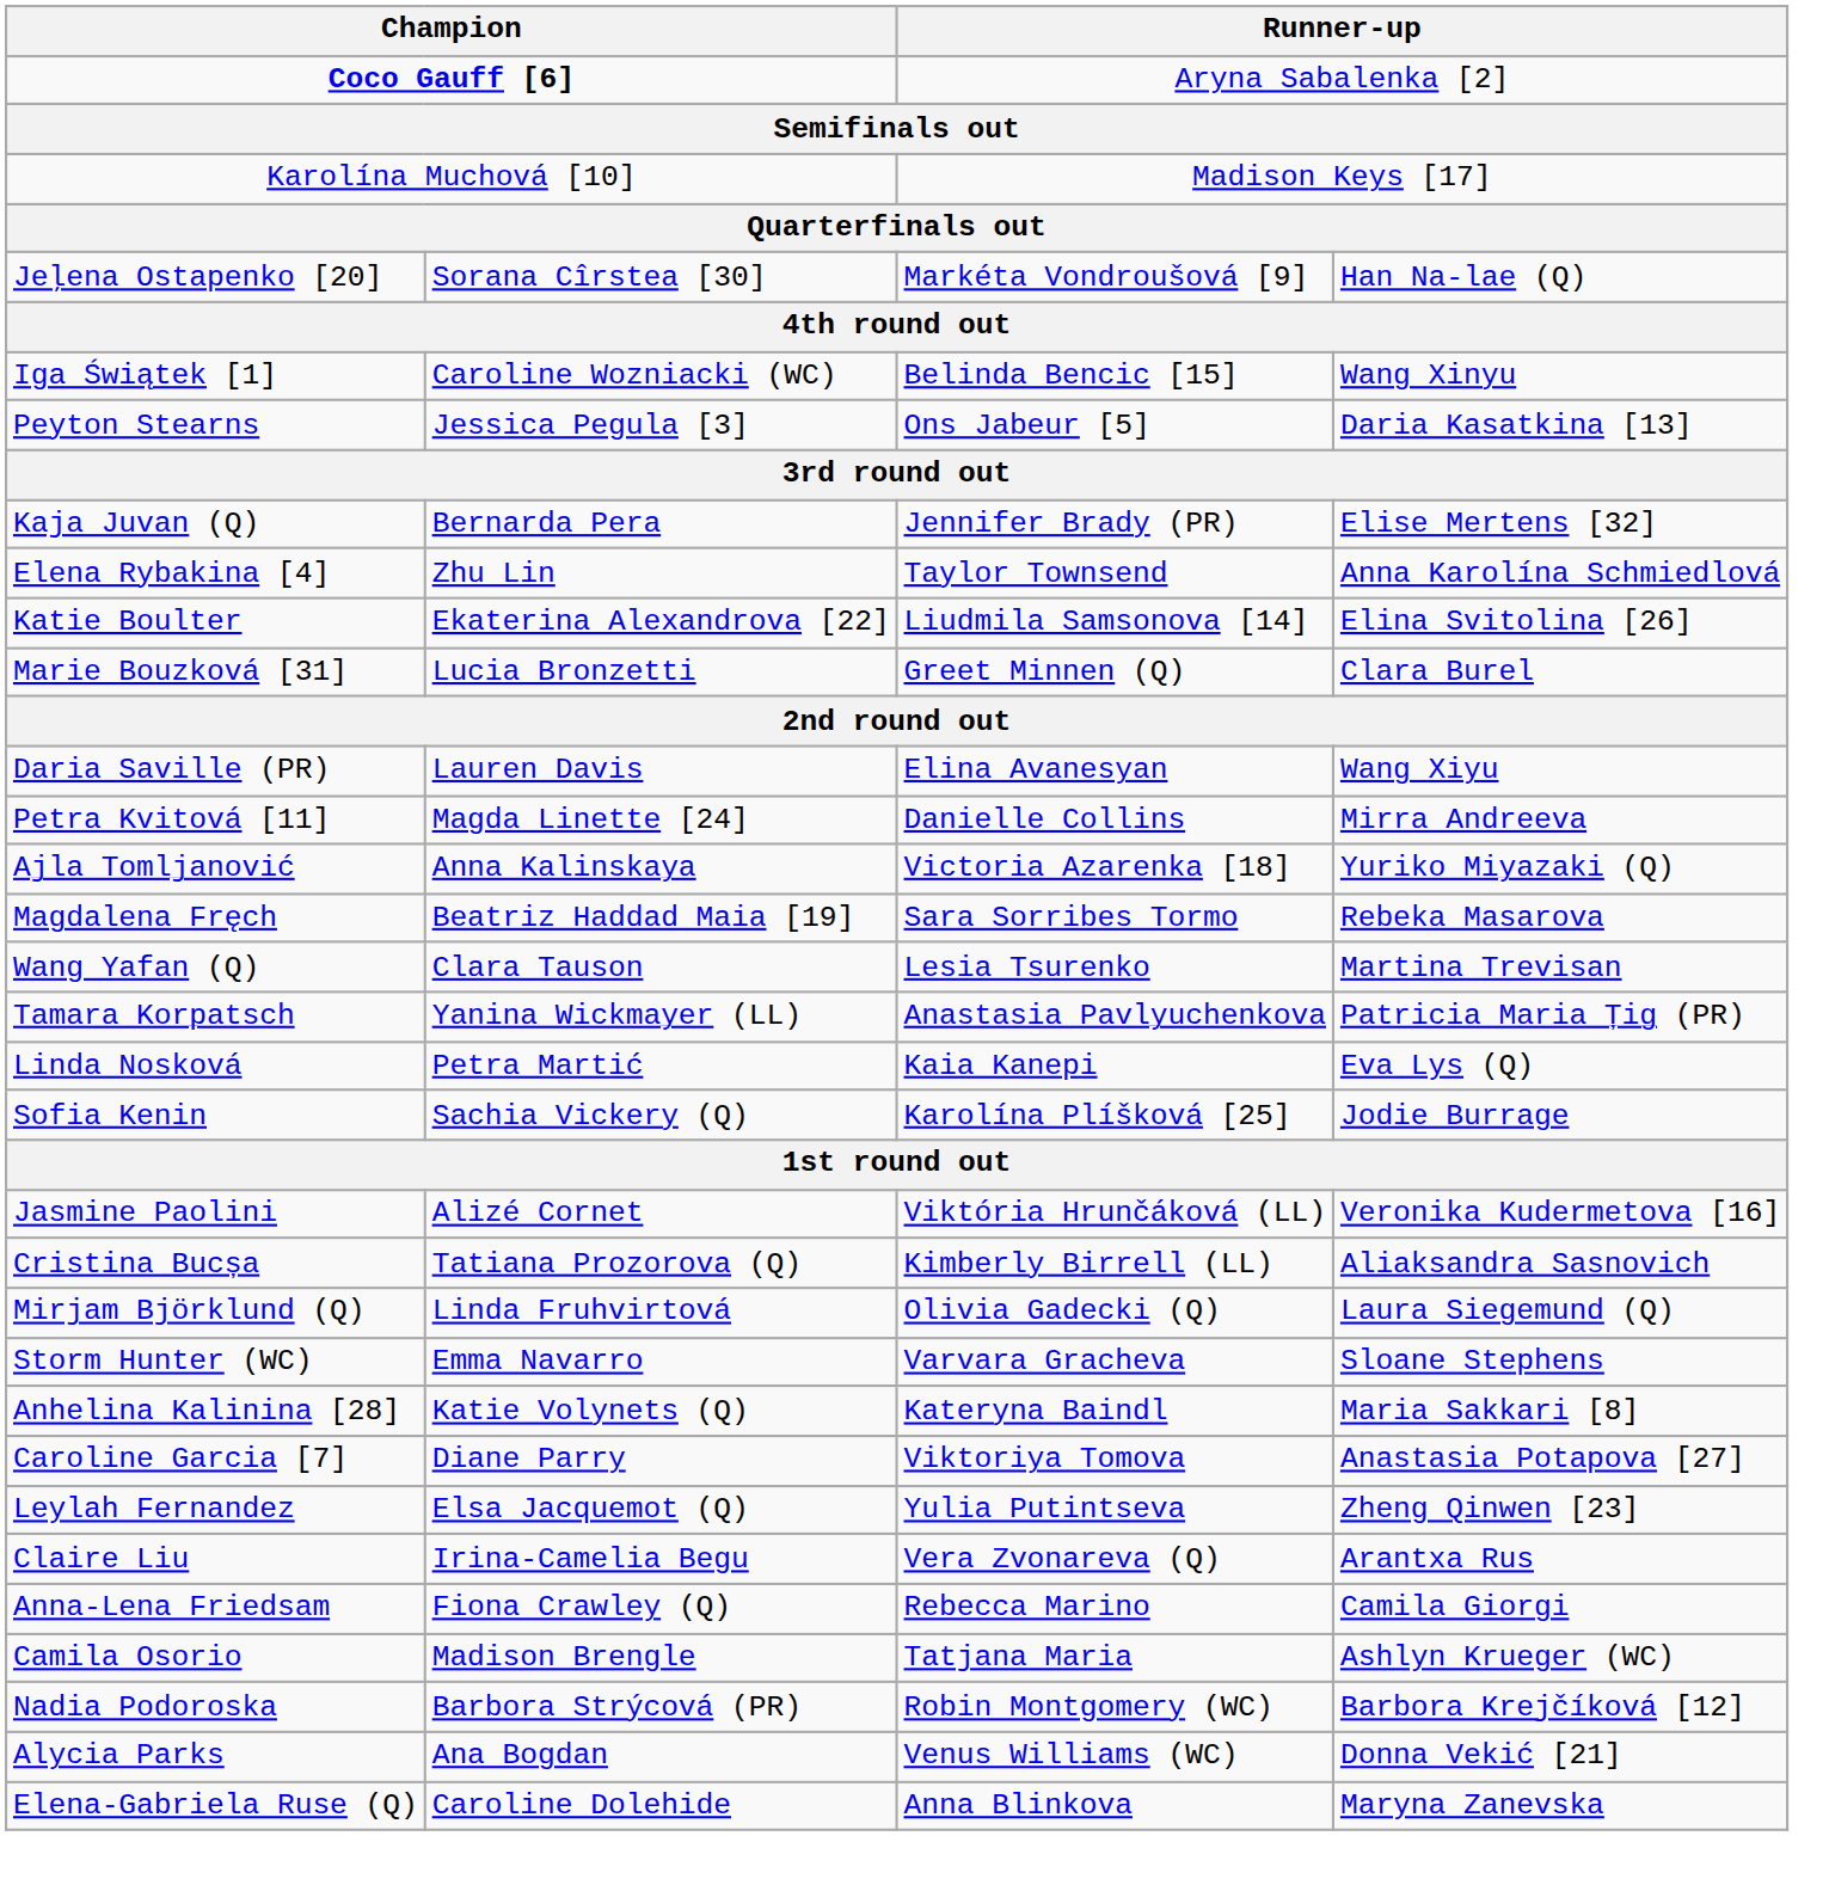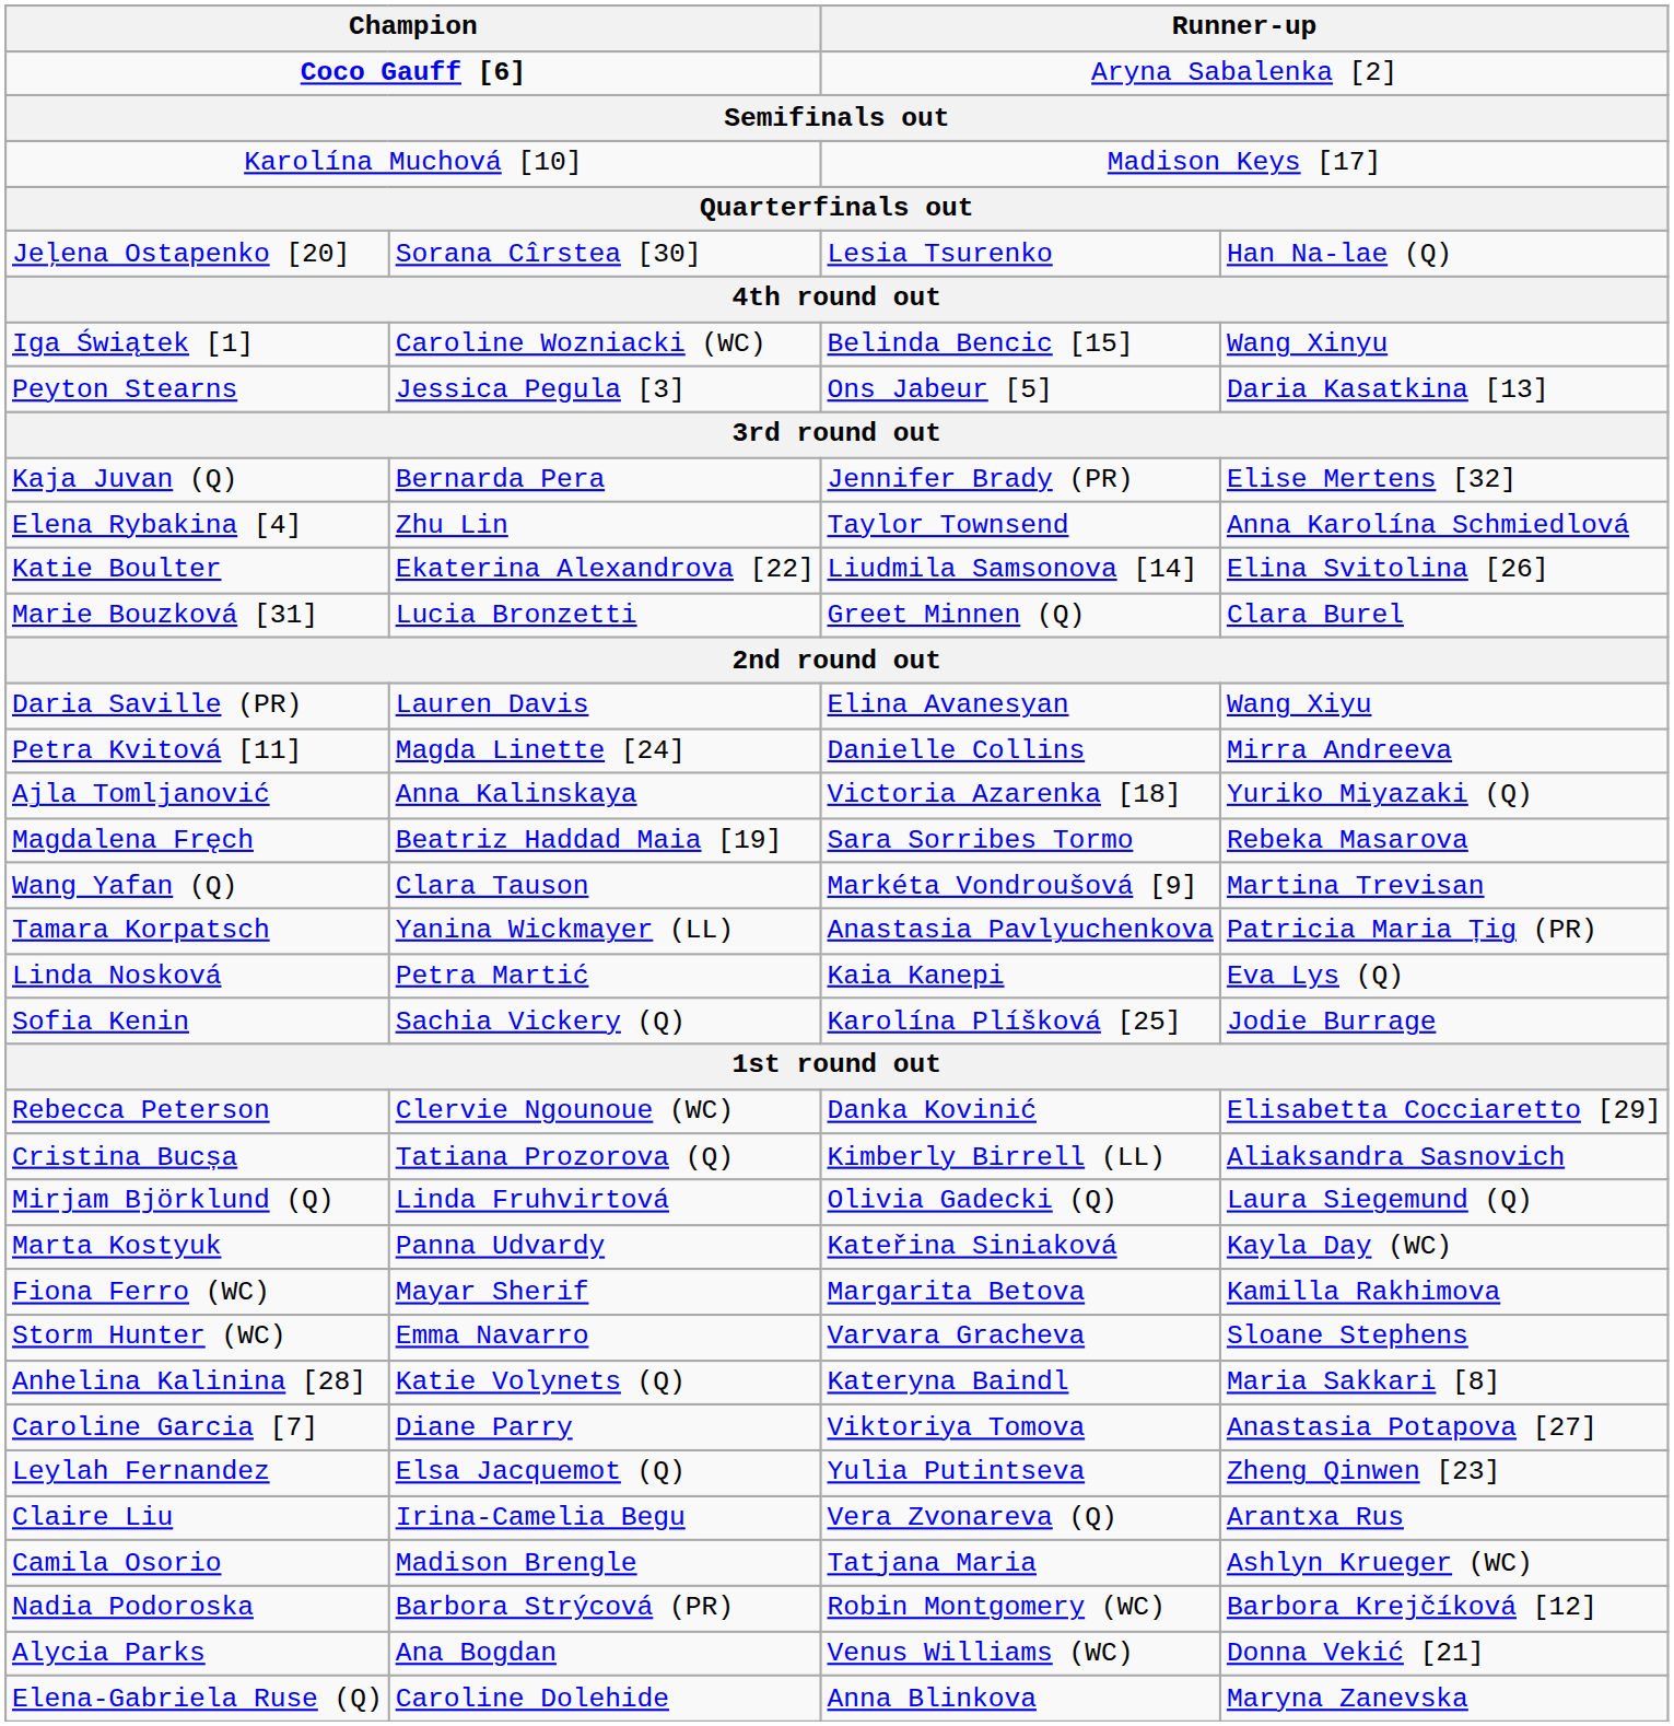Jeļena Ostapenko [20] | column 3: Markéta Vondroušová [9] -> Lesia Tsurenko
Wang Yafan (Q) | column 3: Lesia Tsurenko -> Markéta Vondroušová [9]
+ row: Rebecca Peterson | Clervie Ngounoue (WC) | Danka Kovinić | Elisabetta Cocciaretto [29]
- row: Jasmine Paolini | Alizé Cornet | Viktória Hrunčáková (LL) | Veronika Kudermetova [16]
+ row: Marta Kostyuk | Panna Udvardy | Kateřina Siniaková | Kayla Day (WC)
+ row: Fiona Ferro (WC) | Mayar Sherif | Margarita Betova | Kamilla Rakhimova
- row: Anna-Lena Friedsam | Fiona Crawley (Q) | Rebecca Marino | Camila Giorgi
